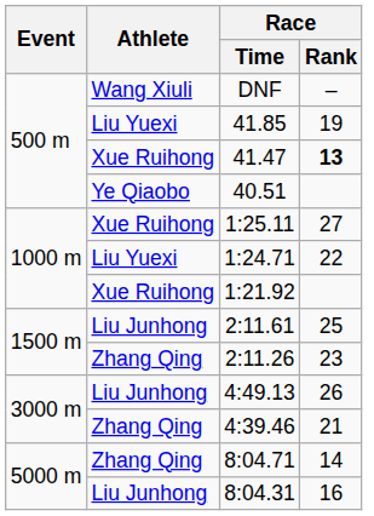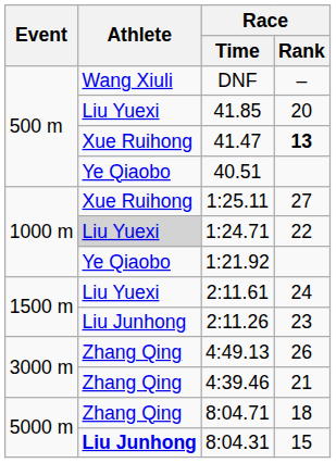41.85 | Race / Rank: 19 -> 20
1:24.71 | Athlete: no background -> lightgrey background
1:21.92 | Athlete: Xue Ruihong -> Ye Qiaobo
2:11.61 | Athlete: Liu Junhong -> Liu Yuexi
2:11.61 | Race / Rank: 25 -> 24
2:11.26 | Athlete: Zhang Qing -> Liu Junhong
4:49.13 | Athlete: Liu Junhong -> Zhang Qing
8:04.71 | Race / Rank: 14 -> 18
8:04.31 | Athlete: normal -> bold
8:04.31 | Race / Rank: 16 -> 15
